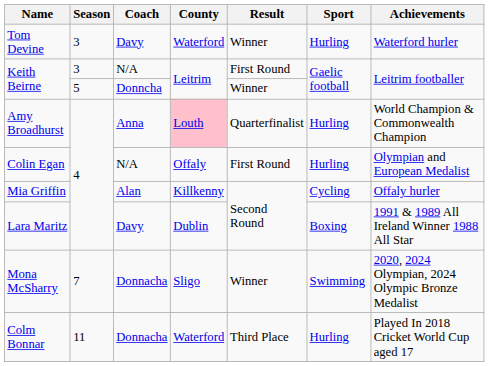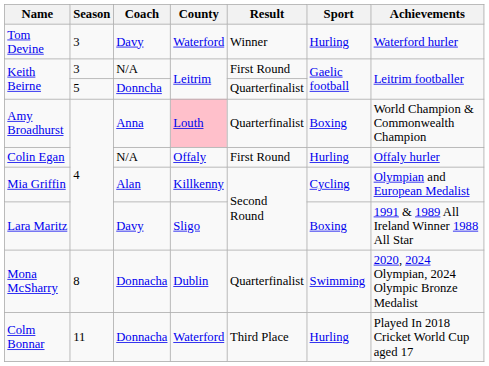Keith Beirne / Donncha | Result: Winner -> Quarterfinalist
Amy Broadhurst | Sport: Hurling -> Boxing
Colin Egan | Achievements: Olympian and European Medalist -> Offaly hurler
Mia Griffin | Achievements: Offaly hurler -> Olympian and European Medalist
Lara Maritz | County: Dublin -> Sligo
Mona McSharry | Season: 7 -> 8
Mona McSharry | County: Sligo -> Dublin
Mona McSharry | Result: Winner -> Quarterfinalist
